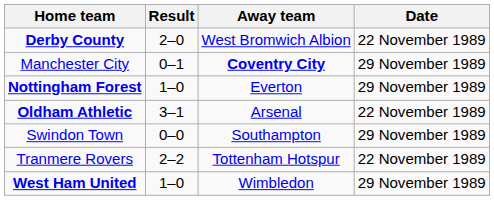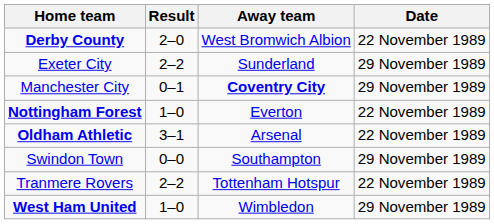+ row: Exeter City | 2–2 | Sunderland | 29 November 1989
Nottingham Forest | Date: 29 November 1989 -> 22 November 1989
